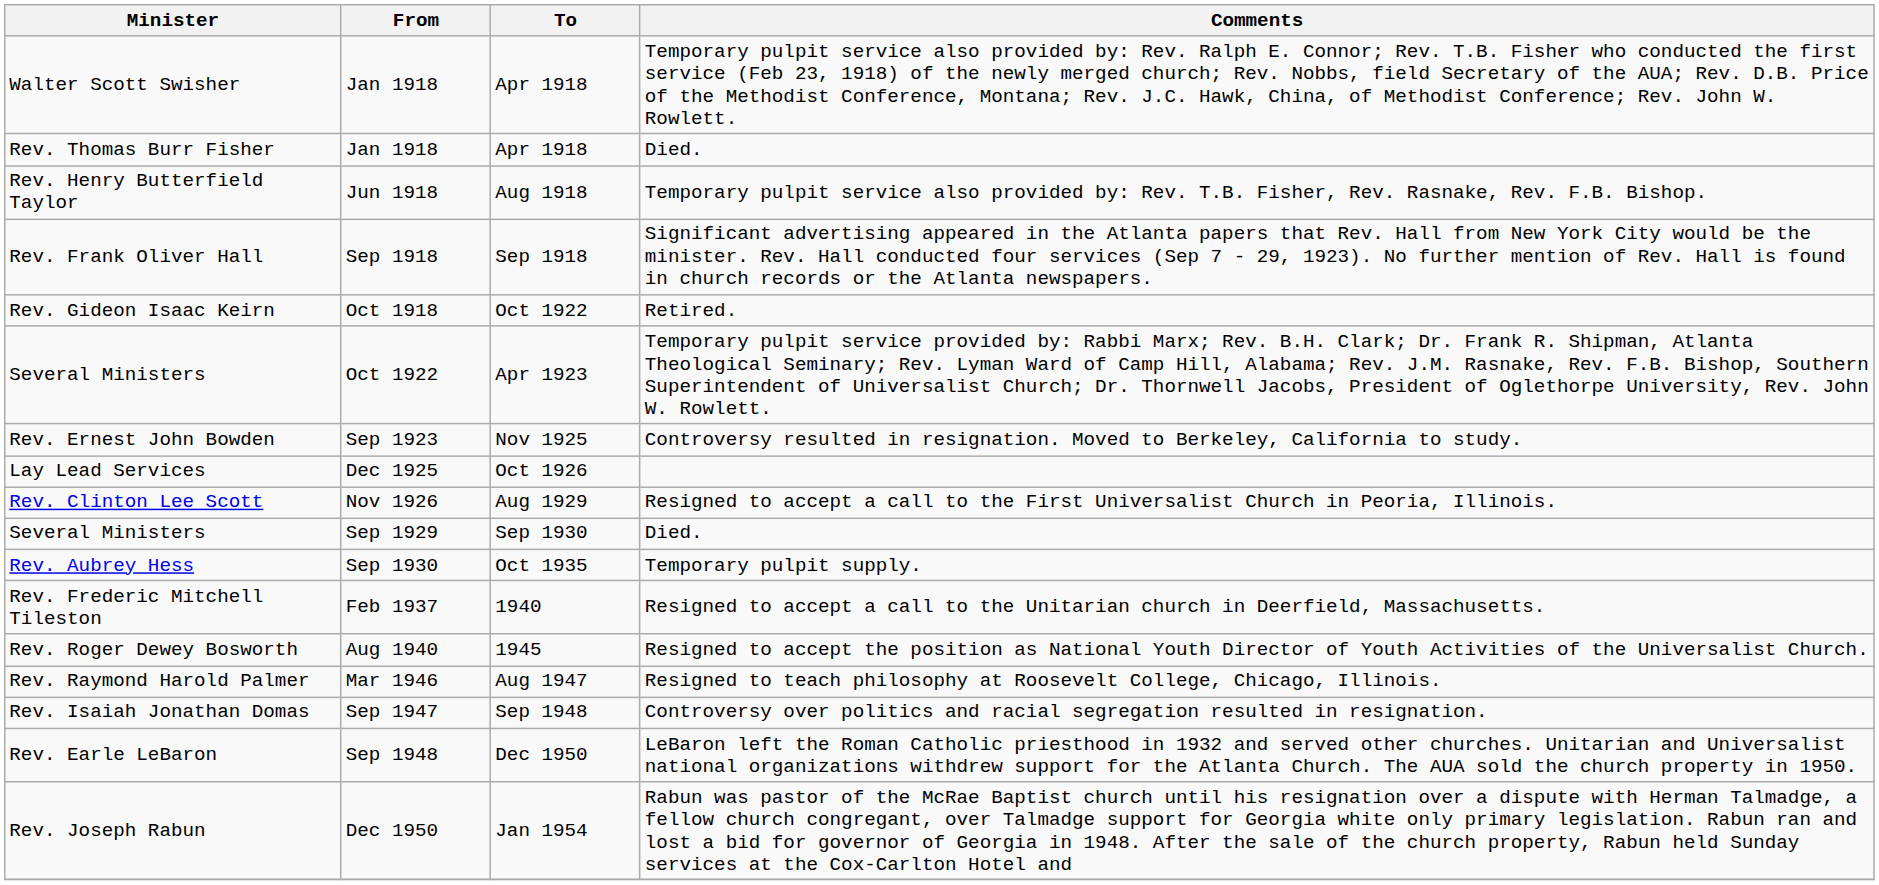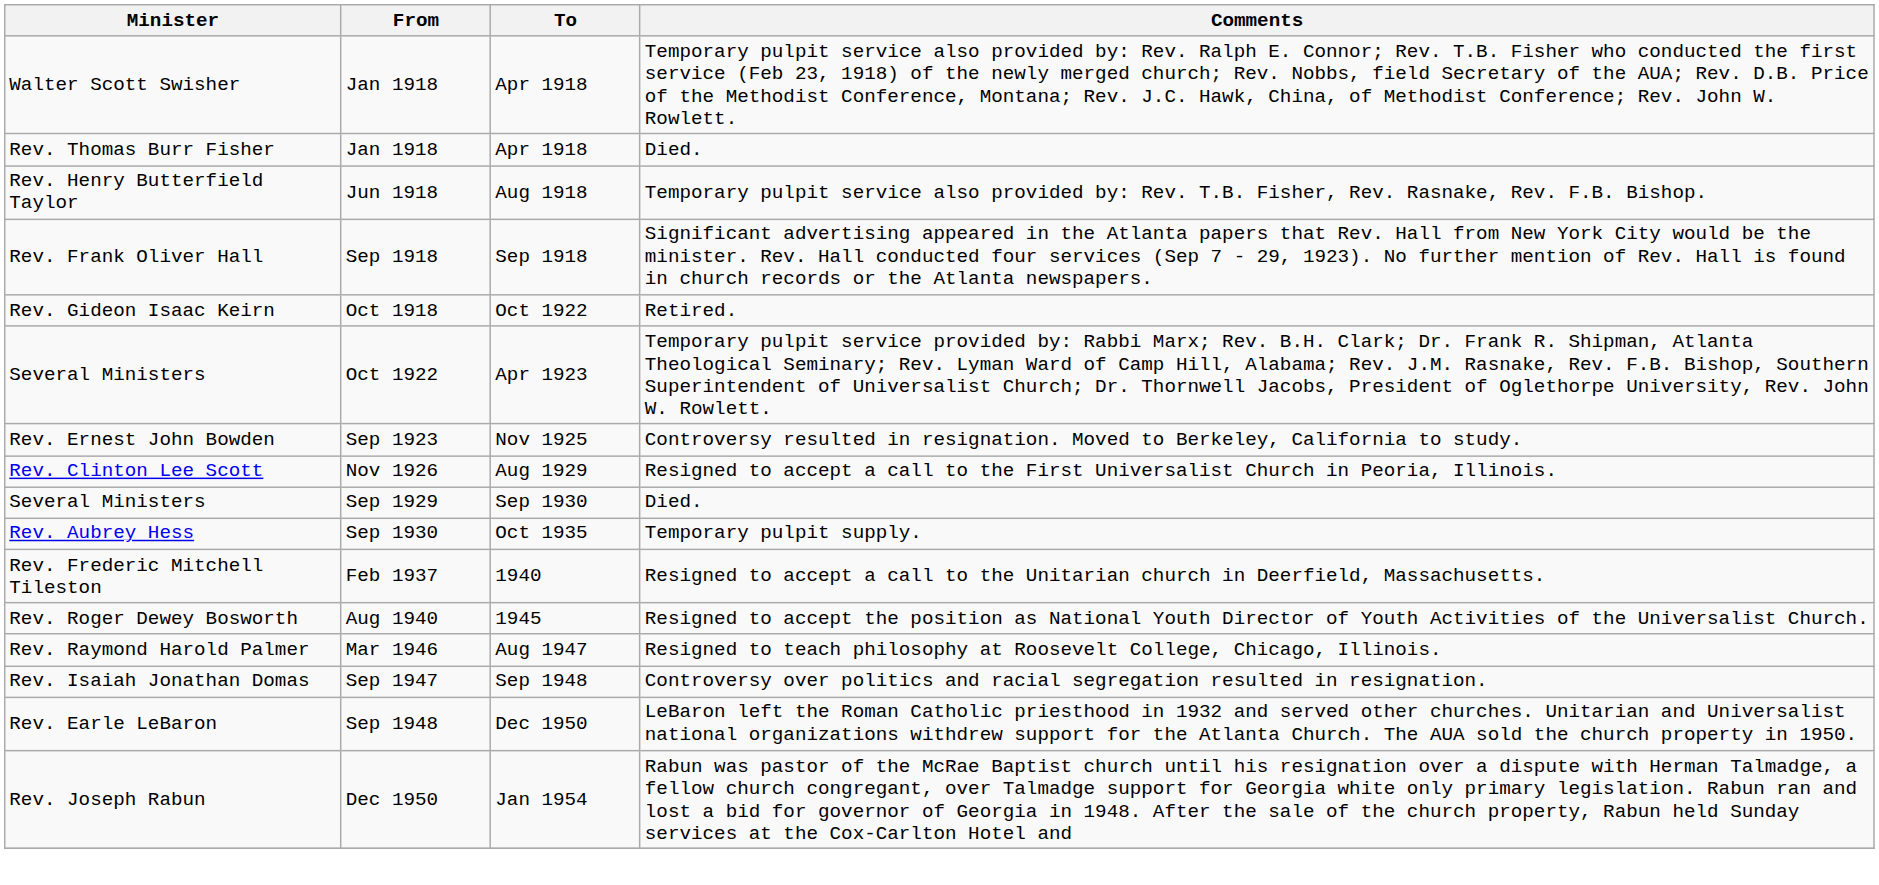- row: Lay Lead Services | Dec 1925 | Oct 1926
